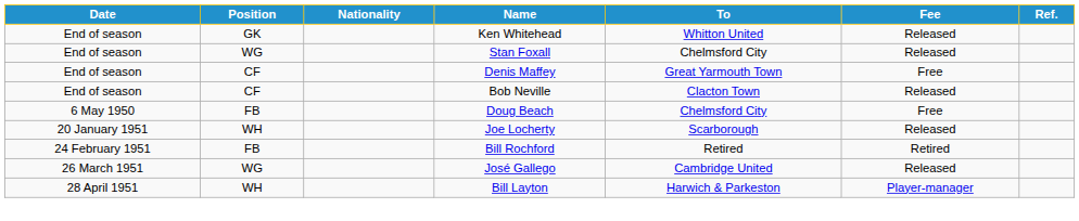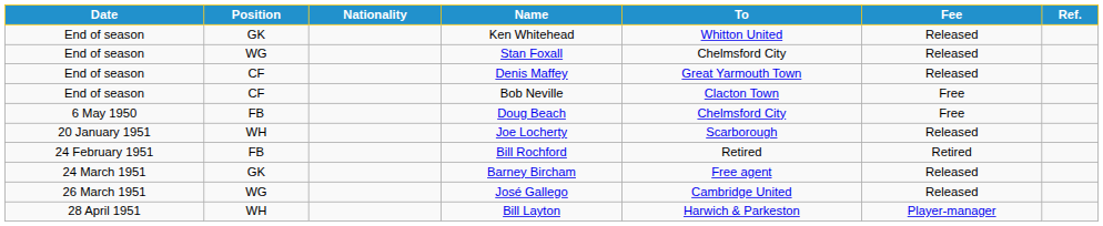Denis Maffey | Fee: Free -> Released
Bob Neville | Fee: Released -> Free
+ row: 24 March 1951 | GK | Barney Bircham | Free agent | Released
